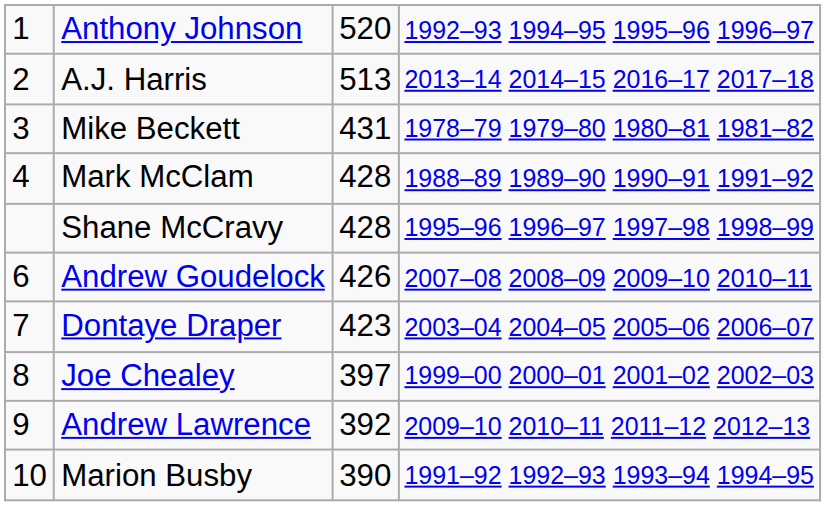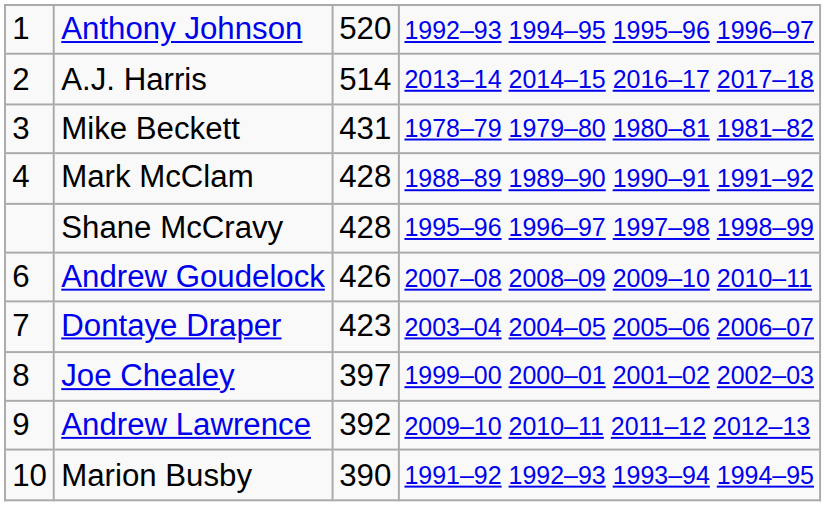A.J. Harris | column 3: 513 -> 514
